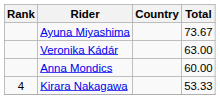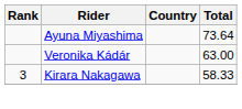Ayuna Miyashima | Total: 73.67 -> 73.64
- row: Anna Mondics | 60.00
Kirara Nakagawa | Rank: 4 -> 3
Kirara Nakagawa | Total: 53.33 -> 58.33
